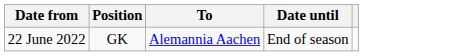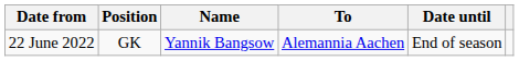+ column: Name | Yannik Bangsow
